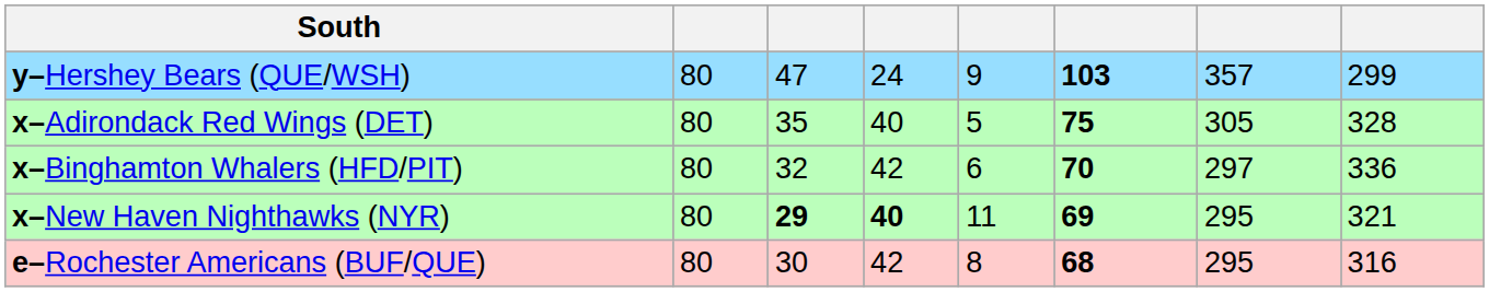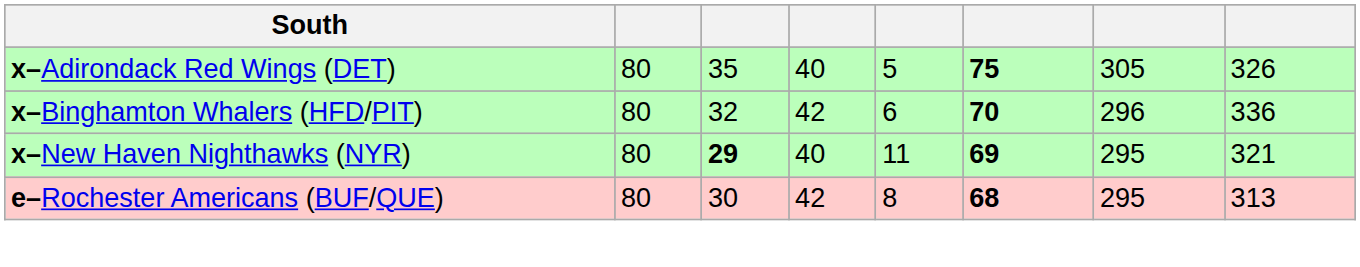- row: y–Hershey Bears (QUE/WSH) | 80 | 47 | 24 | 9 | 103 | 357 | 299
x–Adirondack Red Wings (DET) | column 8: 328 -> 326
x–Binghamton Whalers (HFD/PIT) | column 7: 297 -> 296
x–New Haven Nighthawks (NYR) | column 4: bold -> normal
e–Rochester Americans (BUF/QUE) | column 8: 316 -> 313
